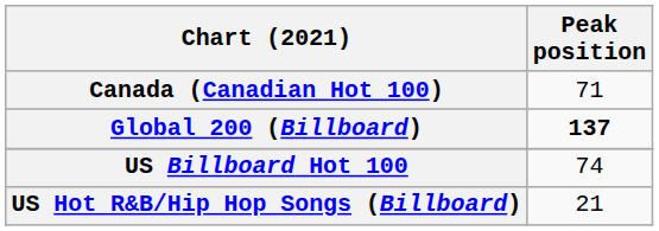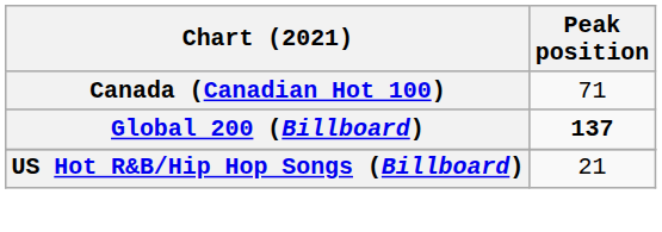- row: US Billboard Hot 100 | 74
